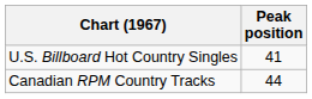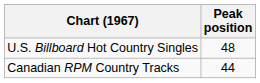U.S. Billboard Hot Country Singles | Peak position: 41 -> 48
